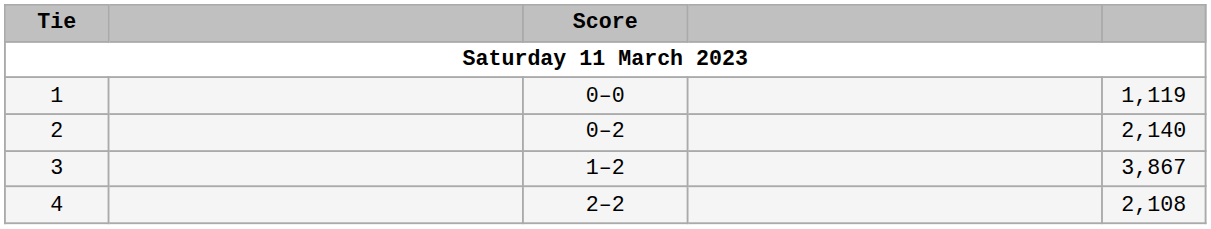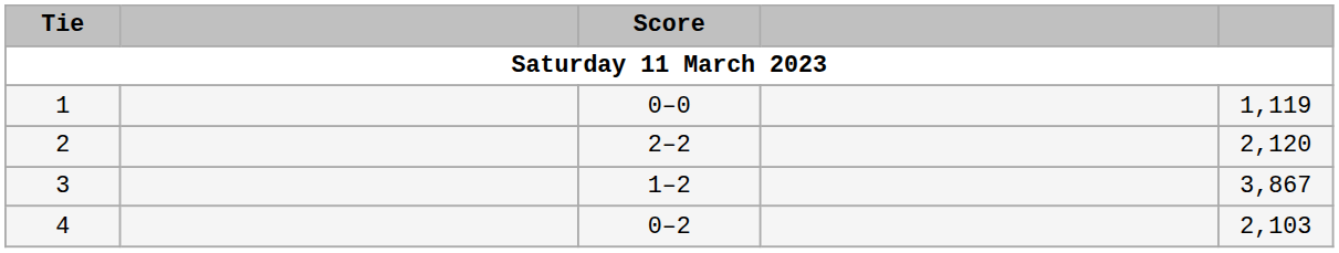2 | Score: 0–2 -> 2–2
2 | column 5: 2,140 -> 2,120
4 | Score: 2–2 -> 0–2
4 | column 5: 2,108 -> 2,103
